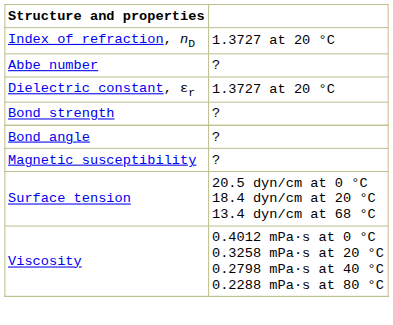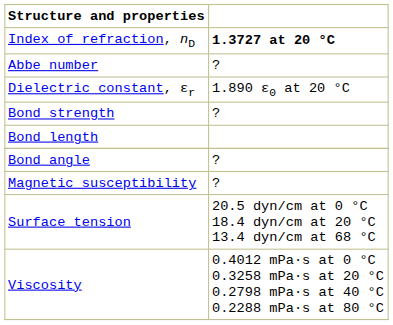Index of refraction, nD | column 2: normal -> bold
Dielectric constant, εr | column 2: 1.3727 at 20 °C -> 1.890 ε0 at 20 °C
+ row: Bond length
